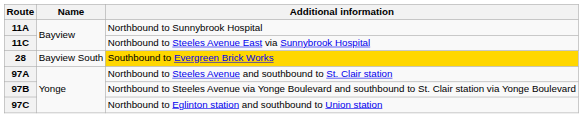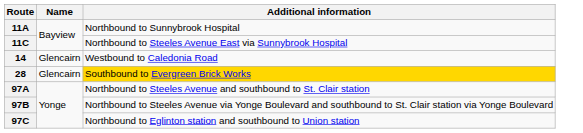+ row: 14 | Glencairn | Westbound to Caledonia Road
28 | Name: Bayview South -> Glencairn
